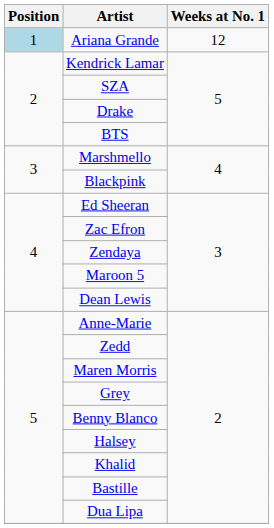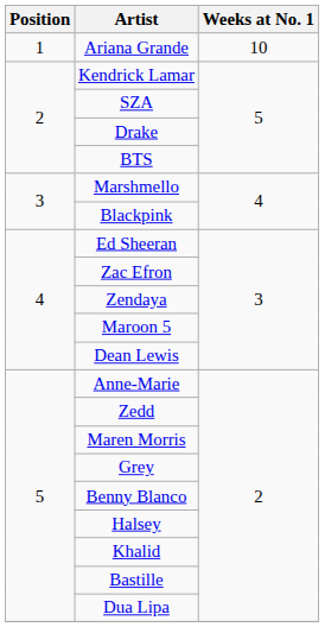Ariana Grande | Position: lightblue background -> no background
Ariana Grande | Weeks at No. 1: 12 -> 10
